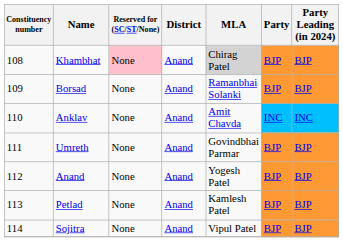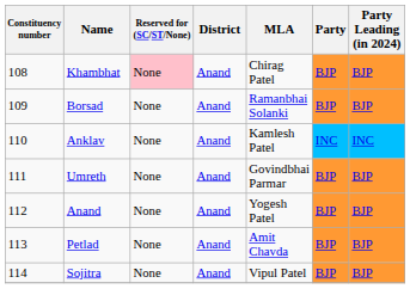Khambhat | MLA: lightgrey background -> no background
Anklav | MLA: Amit Chavda -> Kamlesh Patel
Petlad | MLA: Kamlesh Patel -> Amit Chavda
